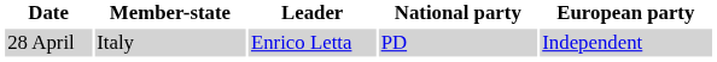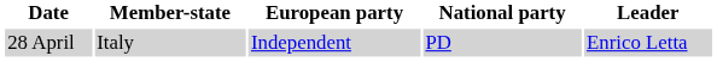columns swapped: Leader <-> European party
